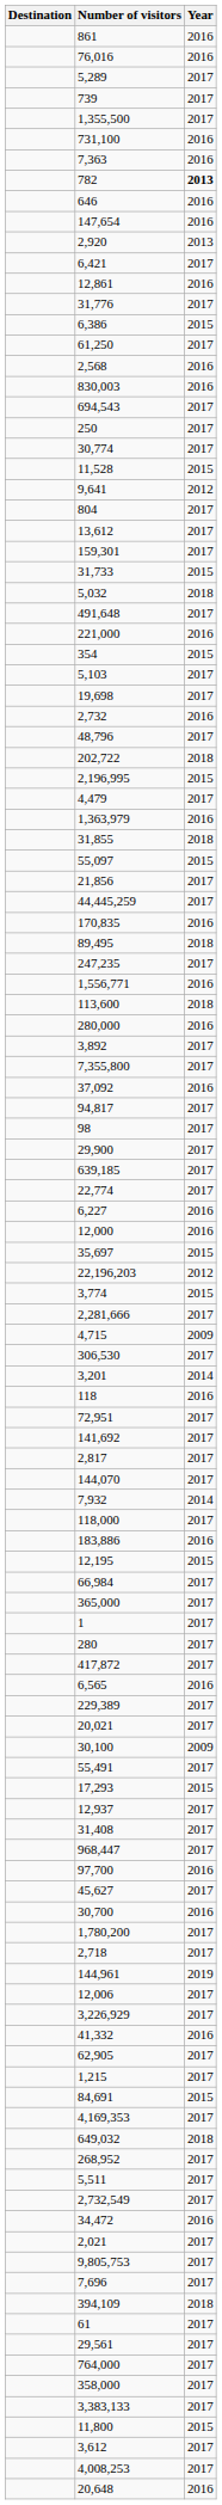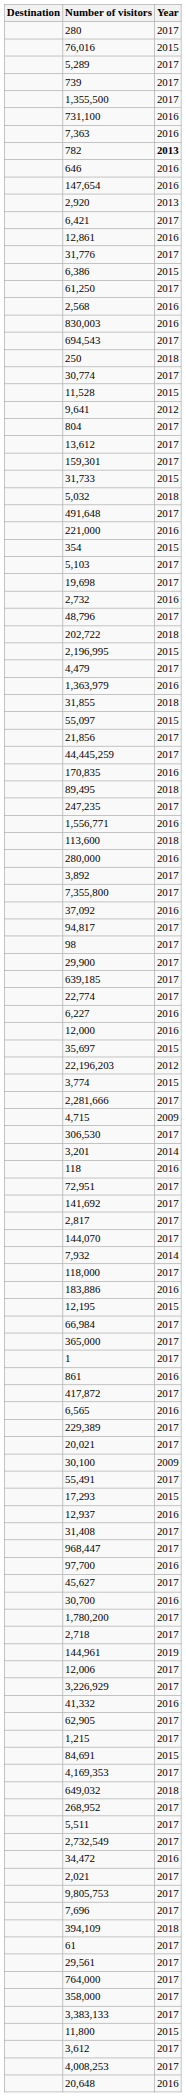rows swapped: 861 <-> 280
76,016 | Year: 2016 -> 2015
250 | Year: 2017 -> 2018
12,937 | Year: 2017 -> 2016
